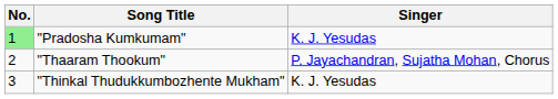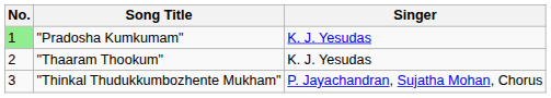"Thaaram Thookum" | Singer: P. Jayachandran, Sujatha Mohan, Chorus -> K. J. Yesudas
"Thinkal Thudukkumbozhente Mukham" | Singer: K. J. Yesudas -> P. Jayachandran, Sujatha Mohan, Chorus
